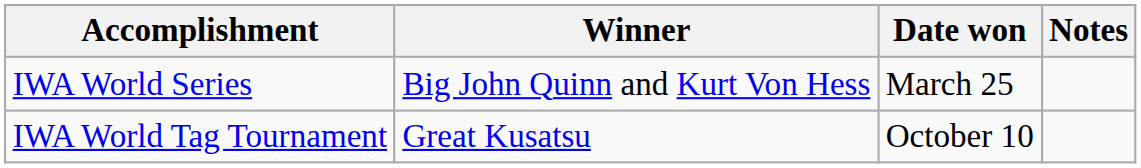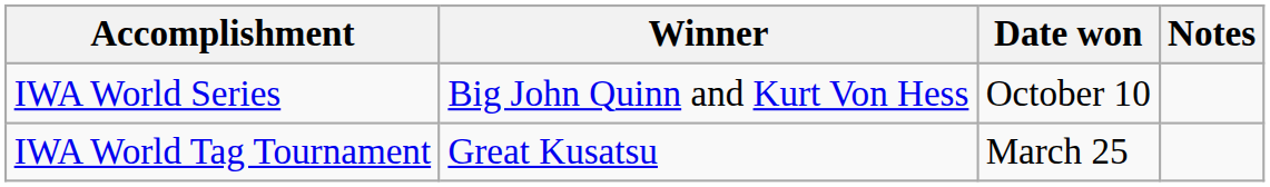IWA World Series | Date won: March 25 -> October 10
IWA World Tag Tournament | Date won: October 10 -> March 25
